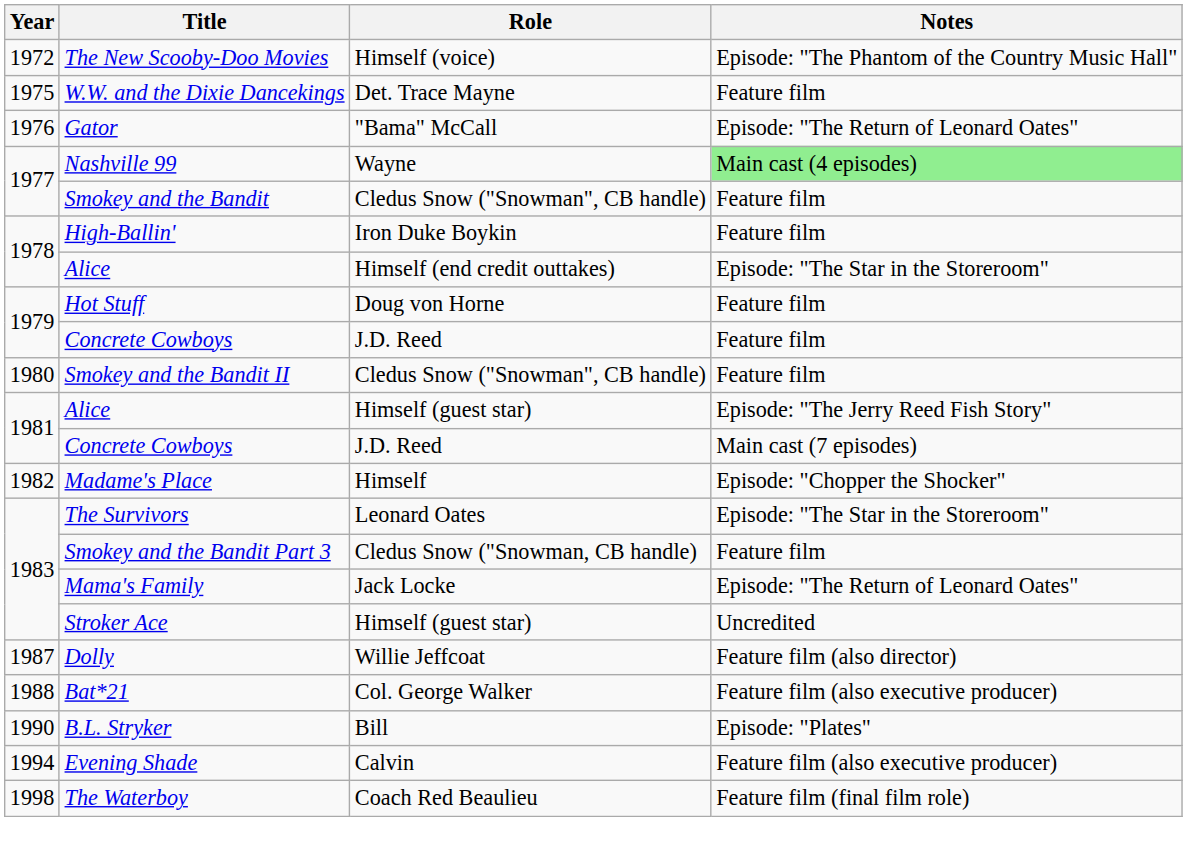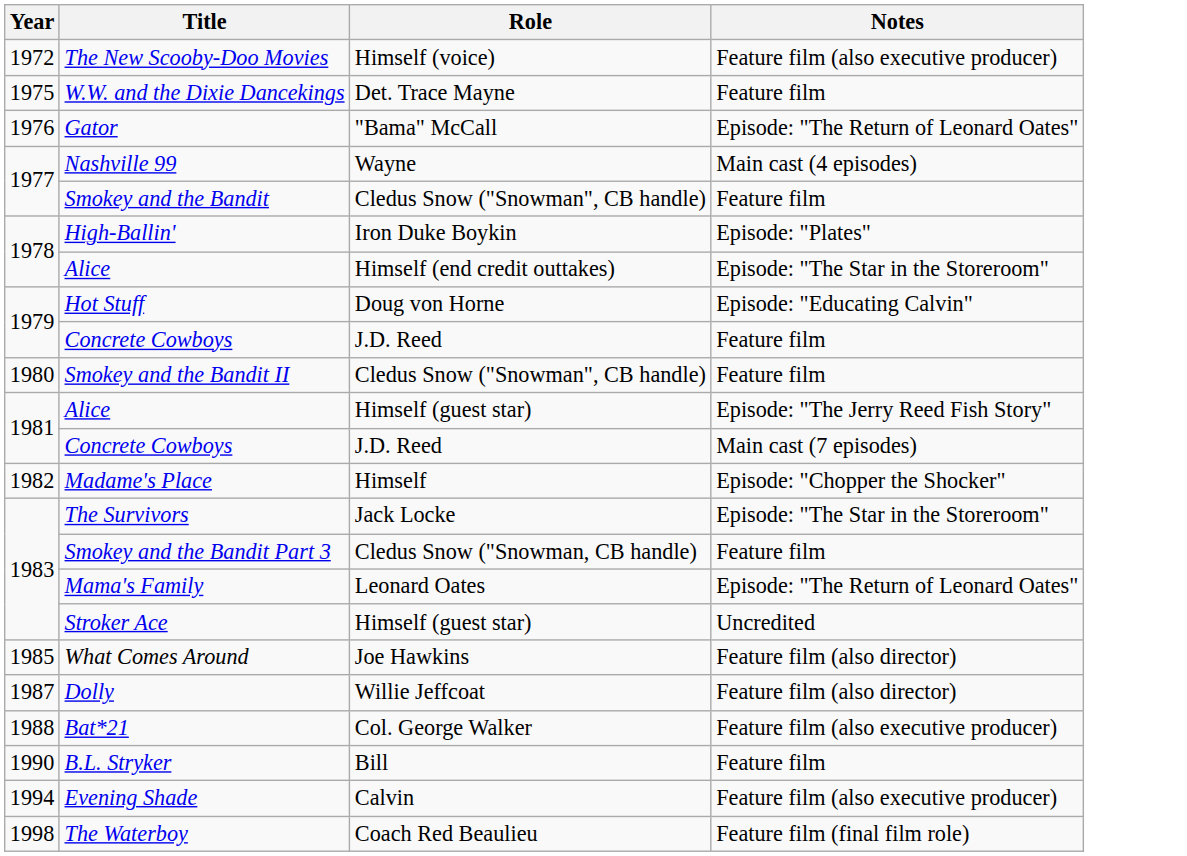The New Scooby-Doo Movies | Notes: Episode: "The Phantom of the Country Music Hall" -> Feature film (also executive producer)
Nashville 99 | Notes: lightgreen background -> no background
High-Ballin' | Notes: Feature film -> Episode: "Plates"
Hot Stuff | Notes: Feature film -> Episode: "Educating Calvin"
The Survivors | Role: Leonard Oates -> Jack Locke
Mama's Family | Role: Jack Locke -> Leonard Oates
+ row: 1985 | What Comes Around | Joe Hawkins | Feature film (also director)
B.L. Stryker | Notes: Episode: "Plates" -> Feature film
